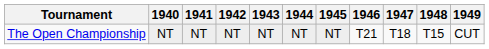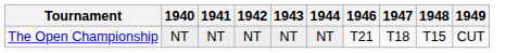- column: 1945 | NT
